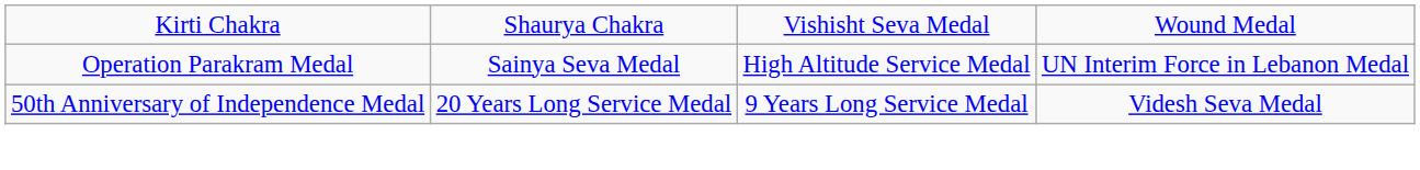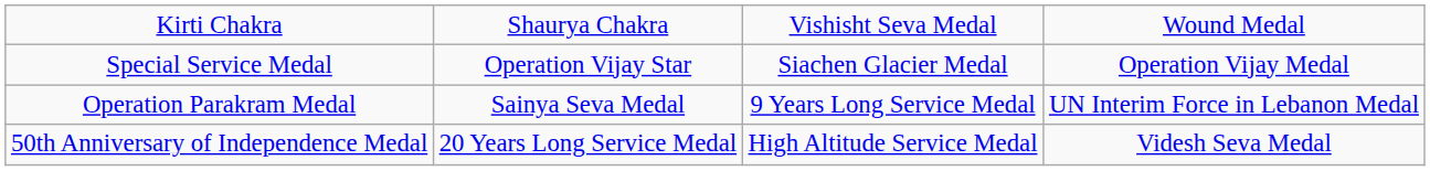+ row: Special Service Medal | Operation Vijay Star | Siachen Glacier Medal | Operation Vijay Medal
Operation Parakram Medal | column 3: High Altitude Service Medal -> 9 Years Long Service Medal
50th Anniversary of Independence Medal | column 3: 9 Years Long Service Medal -> High Altitude Service Medal
